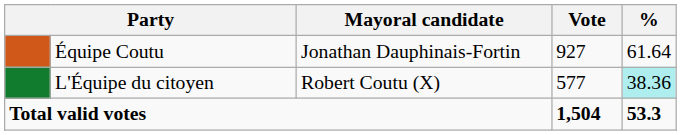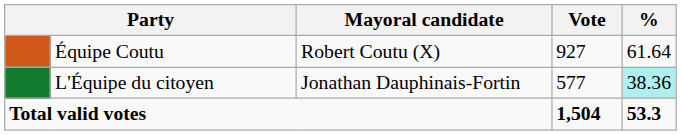Équipe Coutu | Mayoral candidate: Jonathan Dauphinais-Fortin -> Robert Coutu (X)
L'Équipe du citoyen | Mayoral candidate: Robert Coutu (X) -> Jonathan Dauphinais-Fortin
